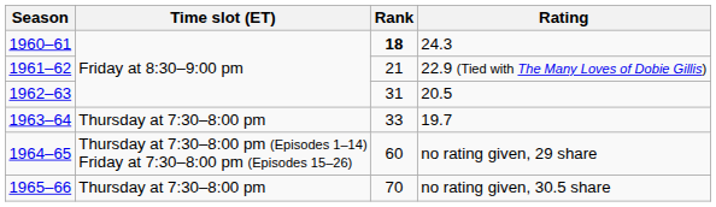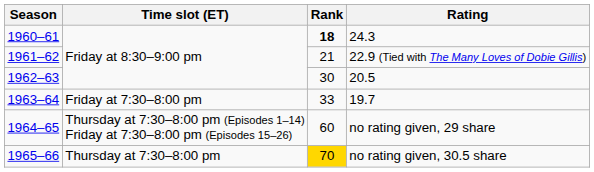20.5 | Rank: 31 -> 30
19.7 | Time slot (ET): Thursday at 7:30–8:00 pm -> Friday at 7:30–8:00 pm
no rating given, 30.5 share | Rank: no background -> gold background
